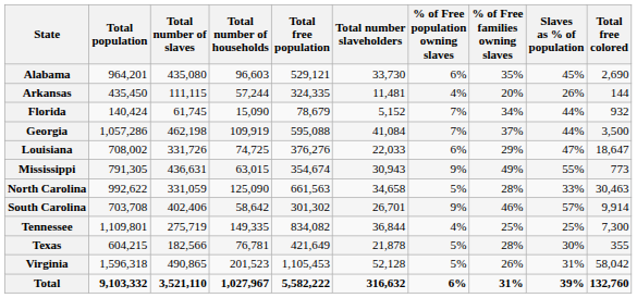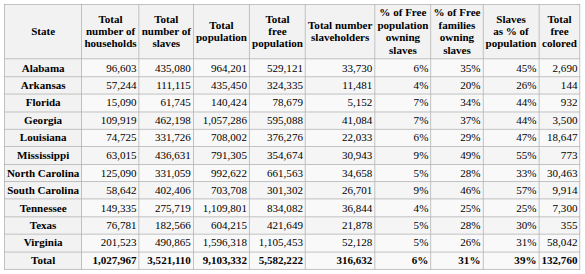columns swapped: Total population <-> Total number of households
